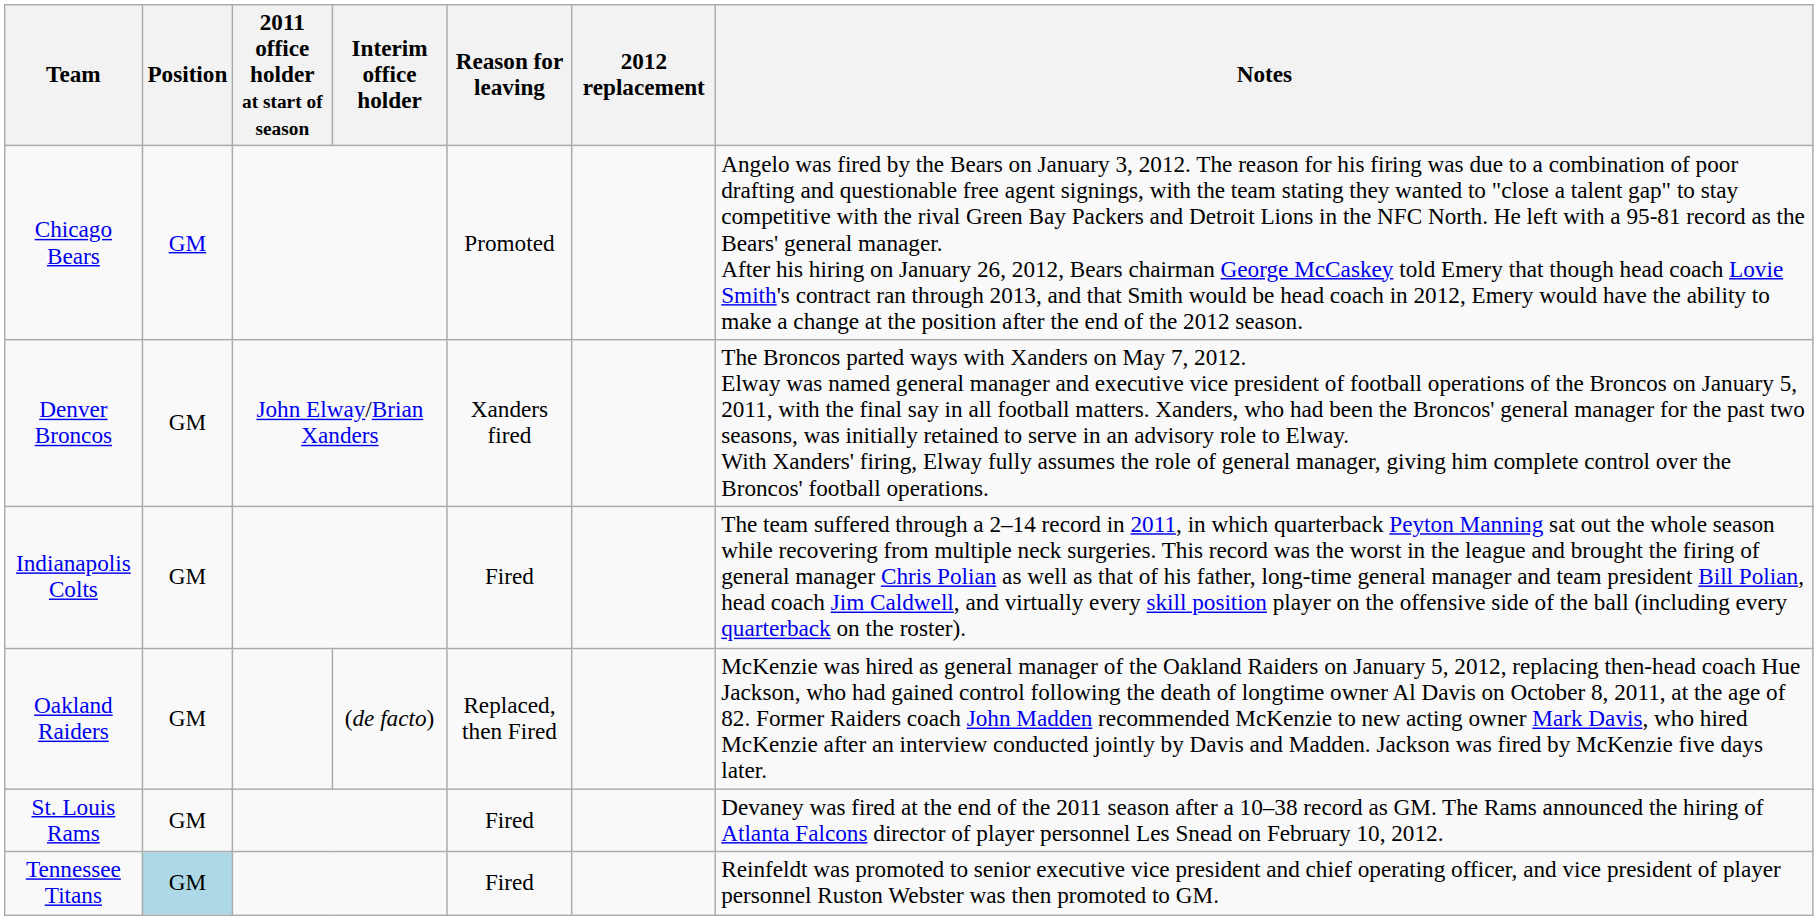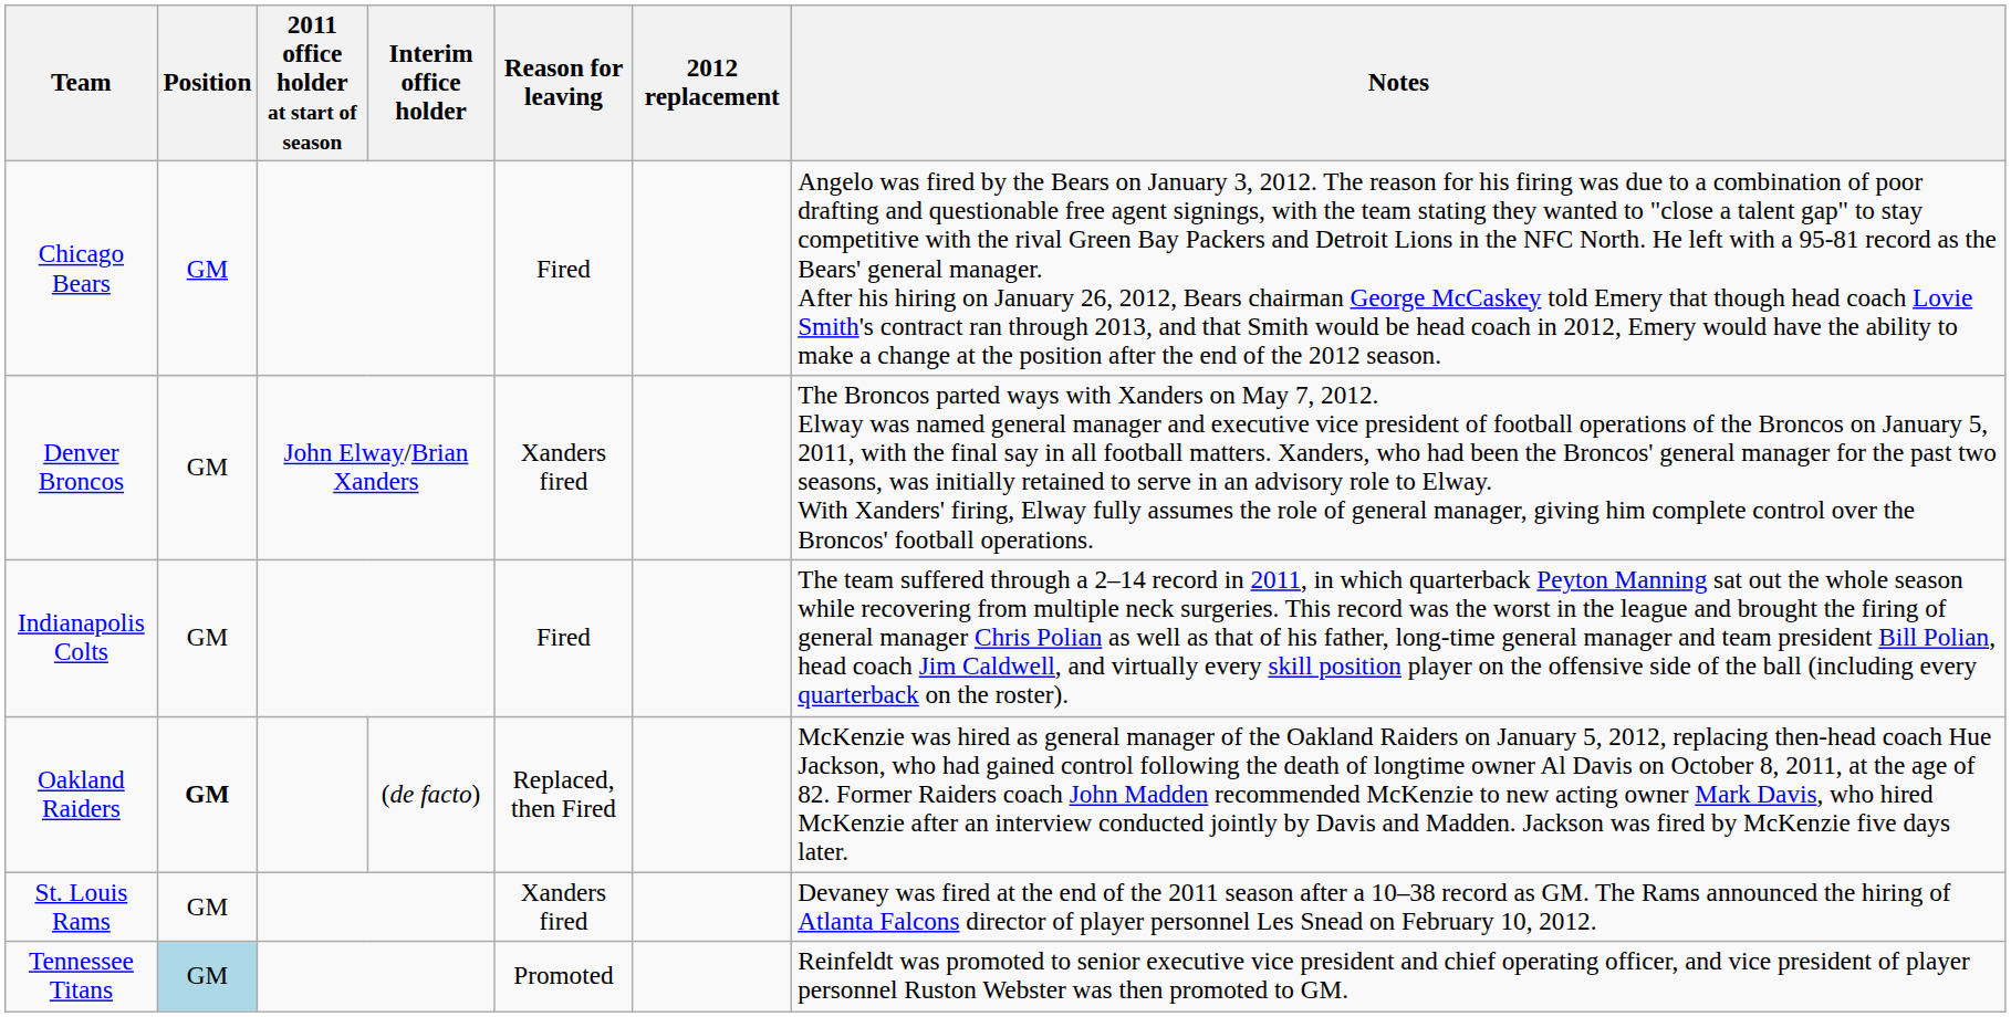Chicago Bears | Reason for leaving: Promoted -> Fired
Oakland Raiders | Position: normal -> bold
St. Louis Rams | Reason for leaving: Fired -> Xanders fired
Tennessee Titans | Reason for leaving: Fired -> Promoted
